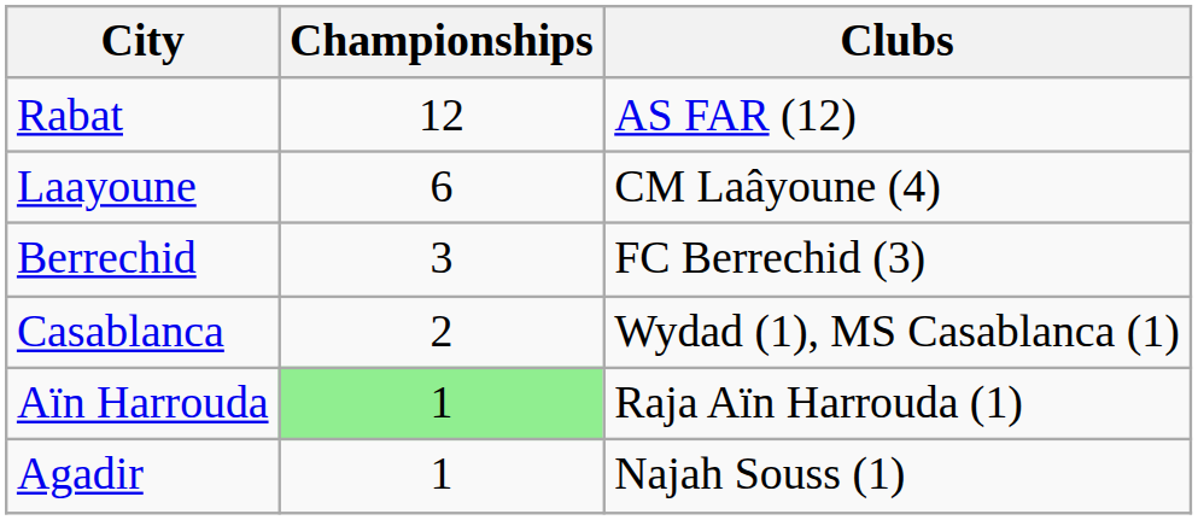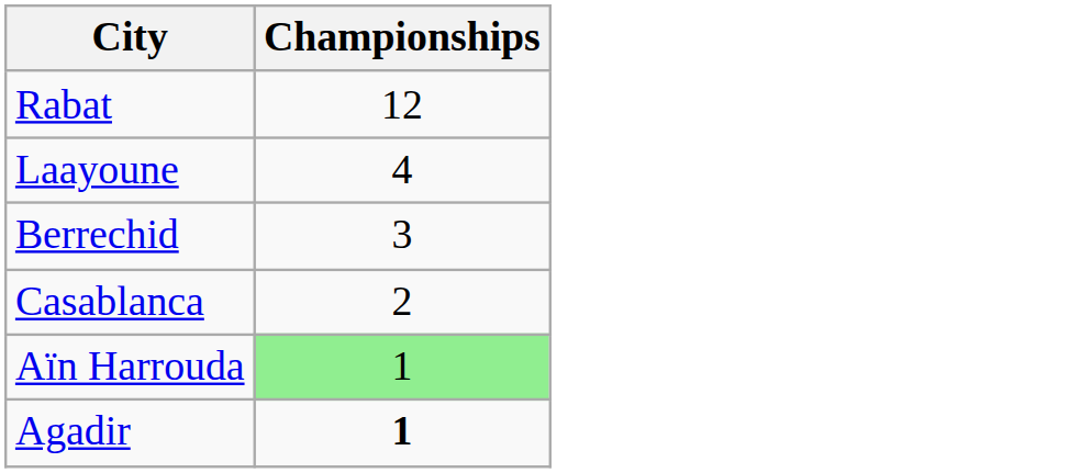- column: Clubs | AS FAR (12) | CM Laâyoune (4) | FC Berrechid (3) | Wydad (1), MS Casablanca (1) | Raja Aïn Harrouda (1) | Najah Souss (1)
Laayoune | Championships: 6 -> 4
Agadir | Championships: normal -> bold
